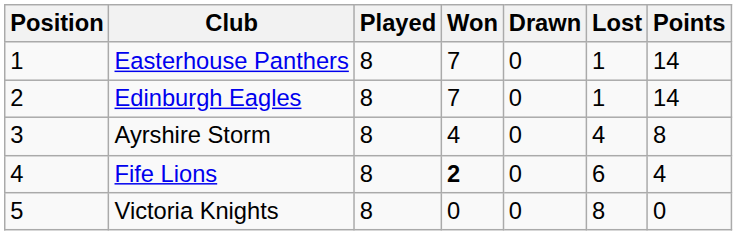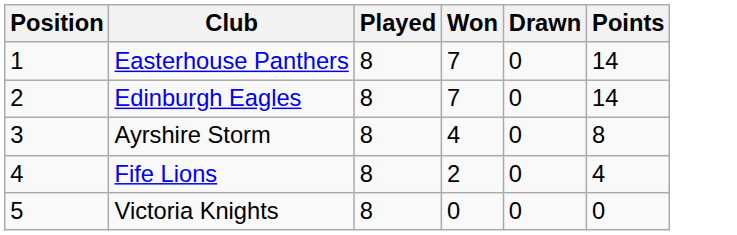- column: Lost | 1 | 1 | 4 | 6 | 8
Fife Lions | Won: bold -> normal
